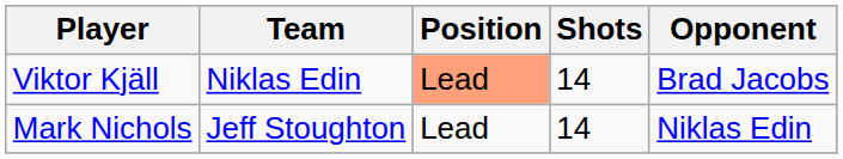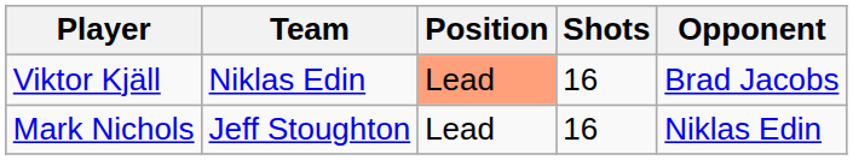Viktor Kjäll | Shots: 14 -> 16
Mark Nichols | Shots: 14 -> 16
